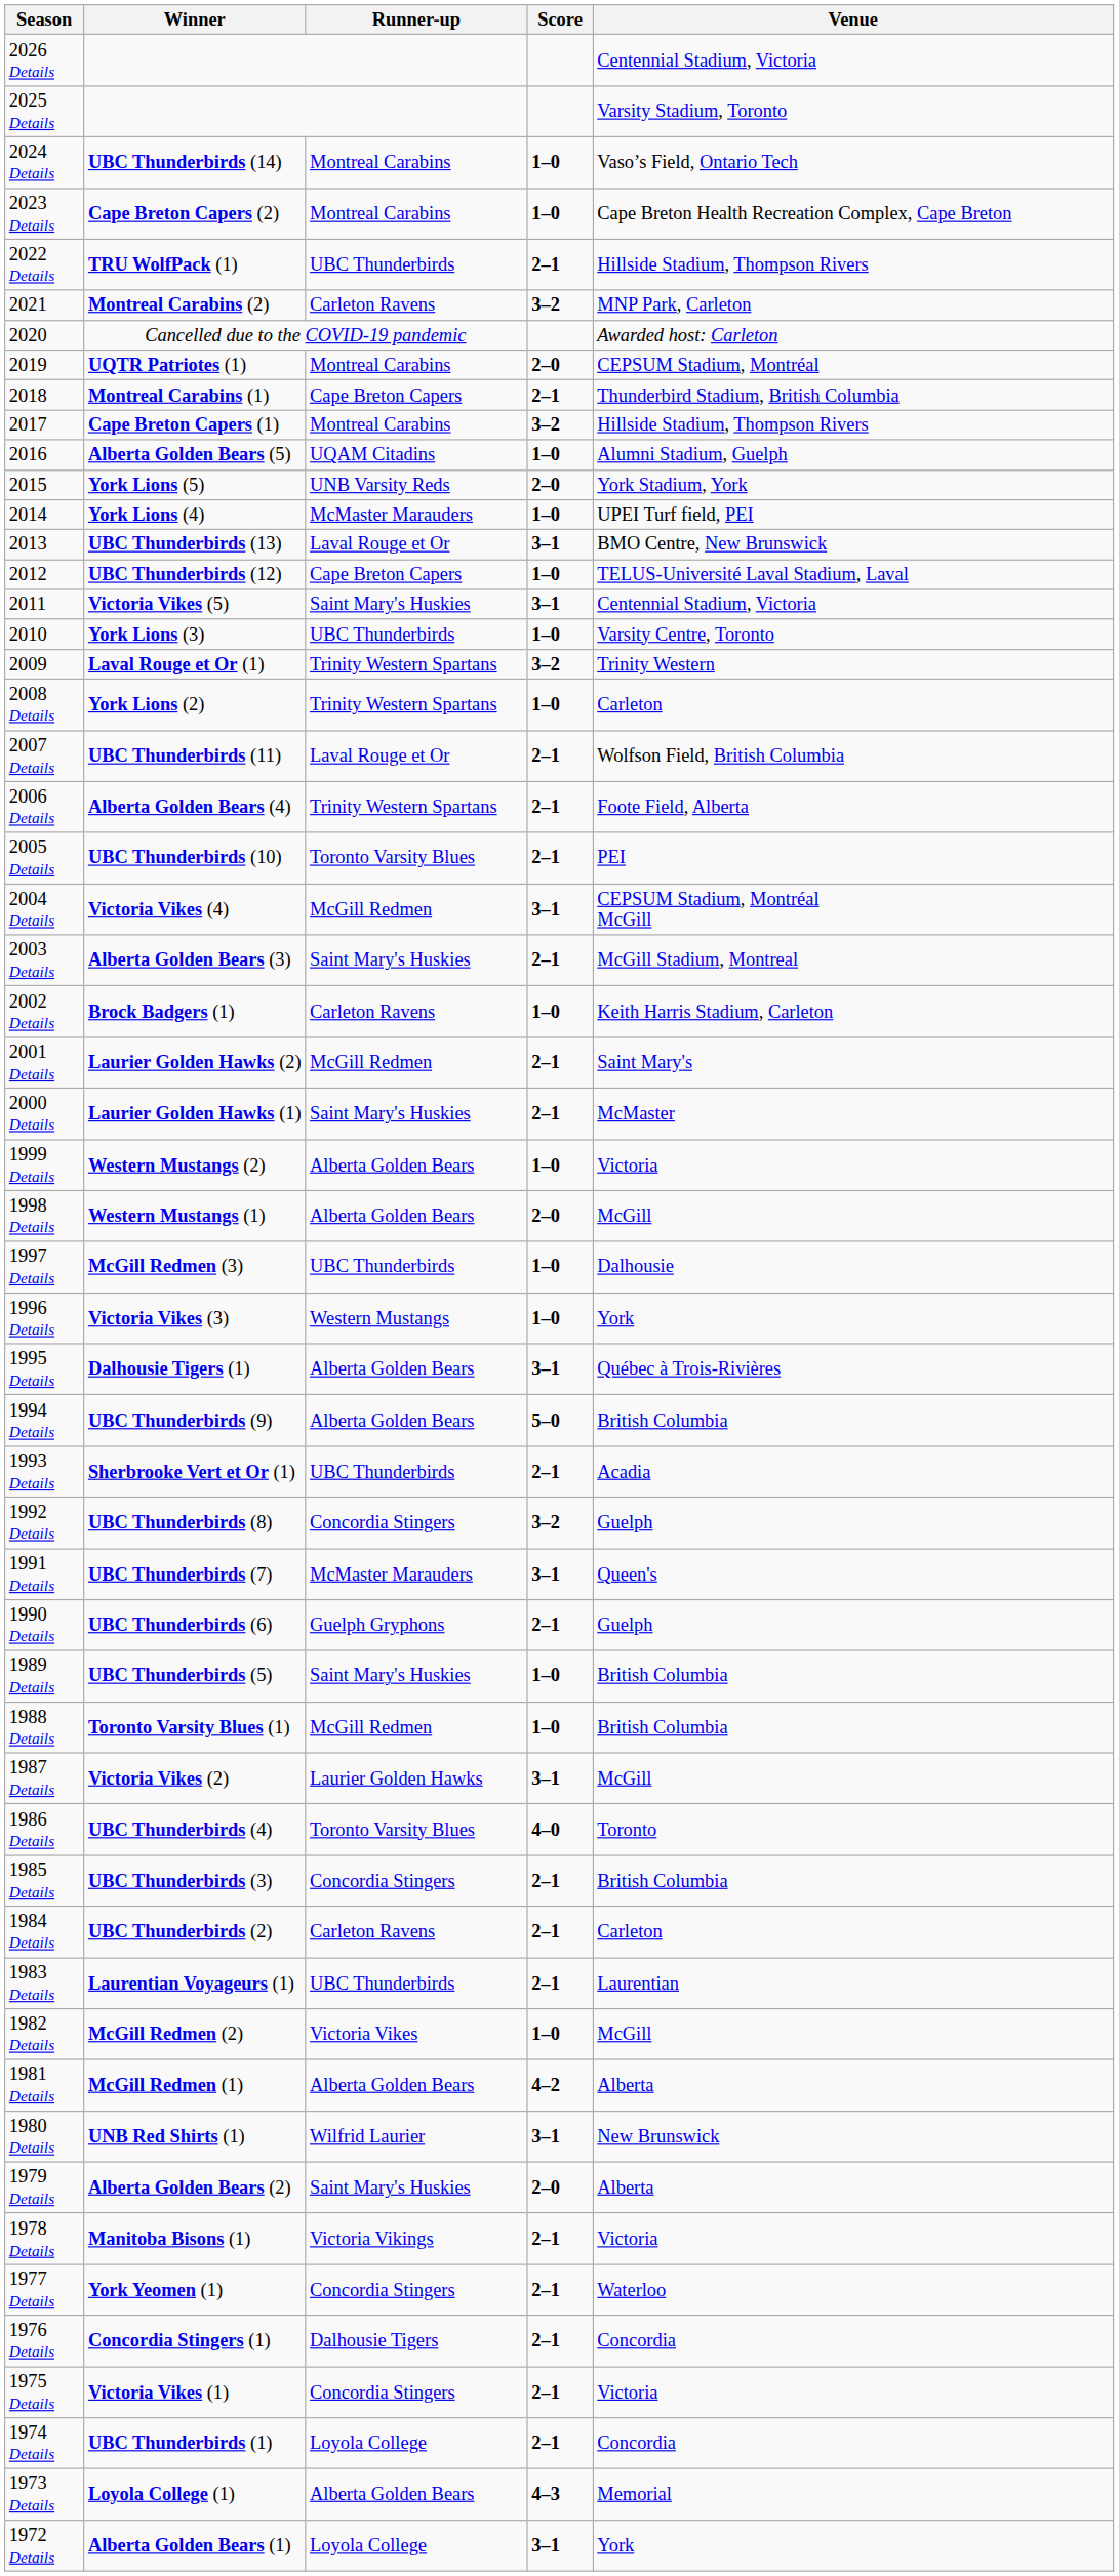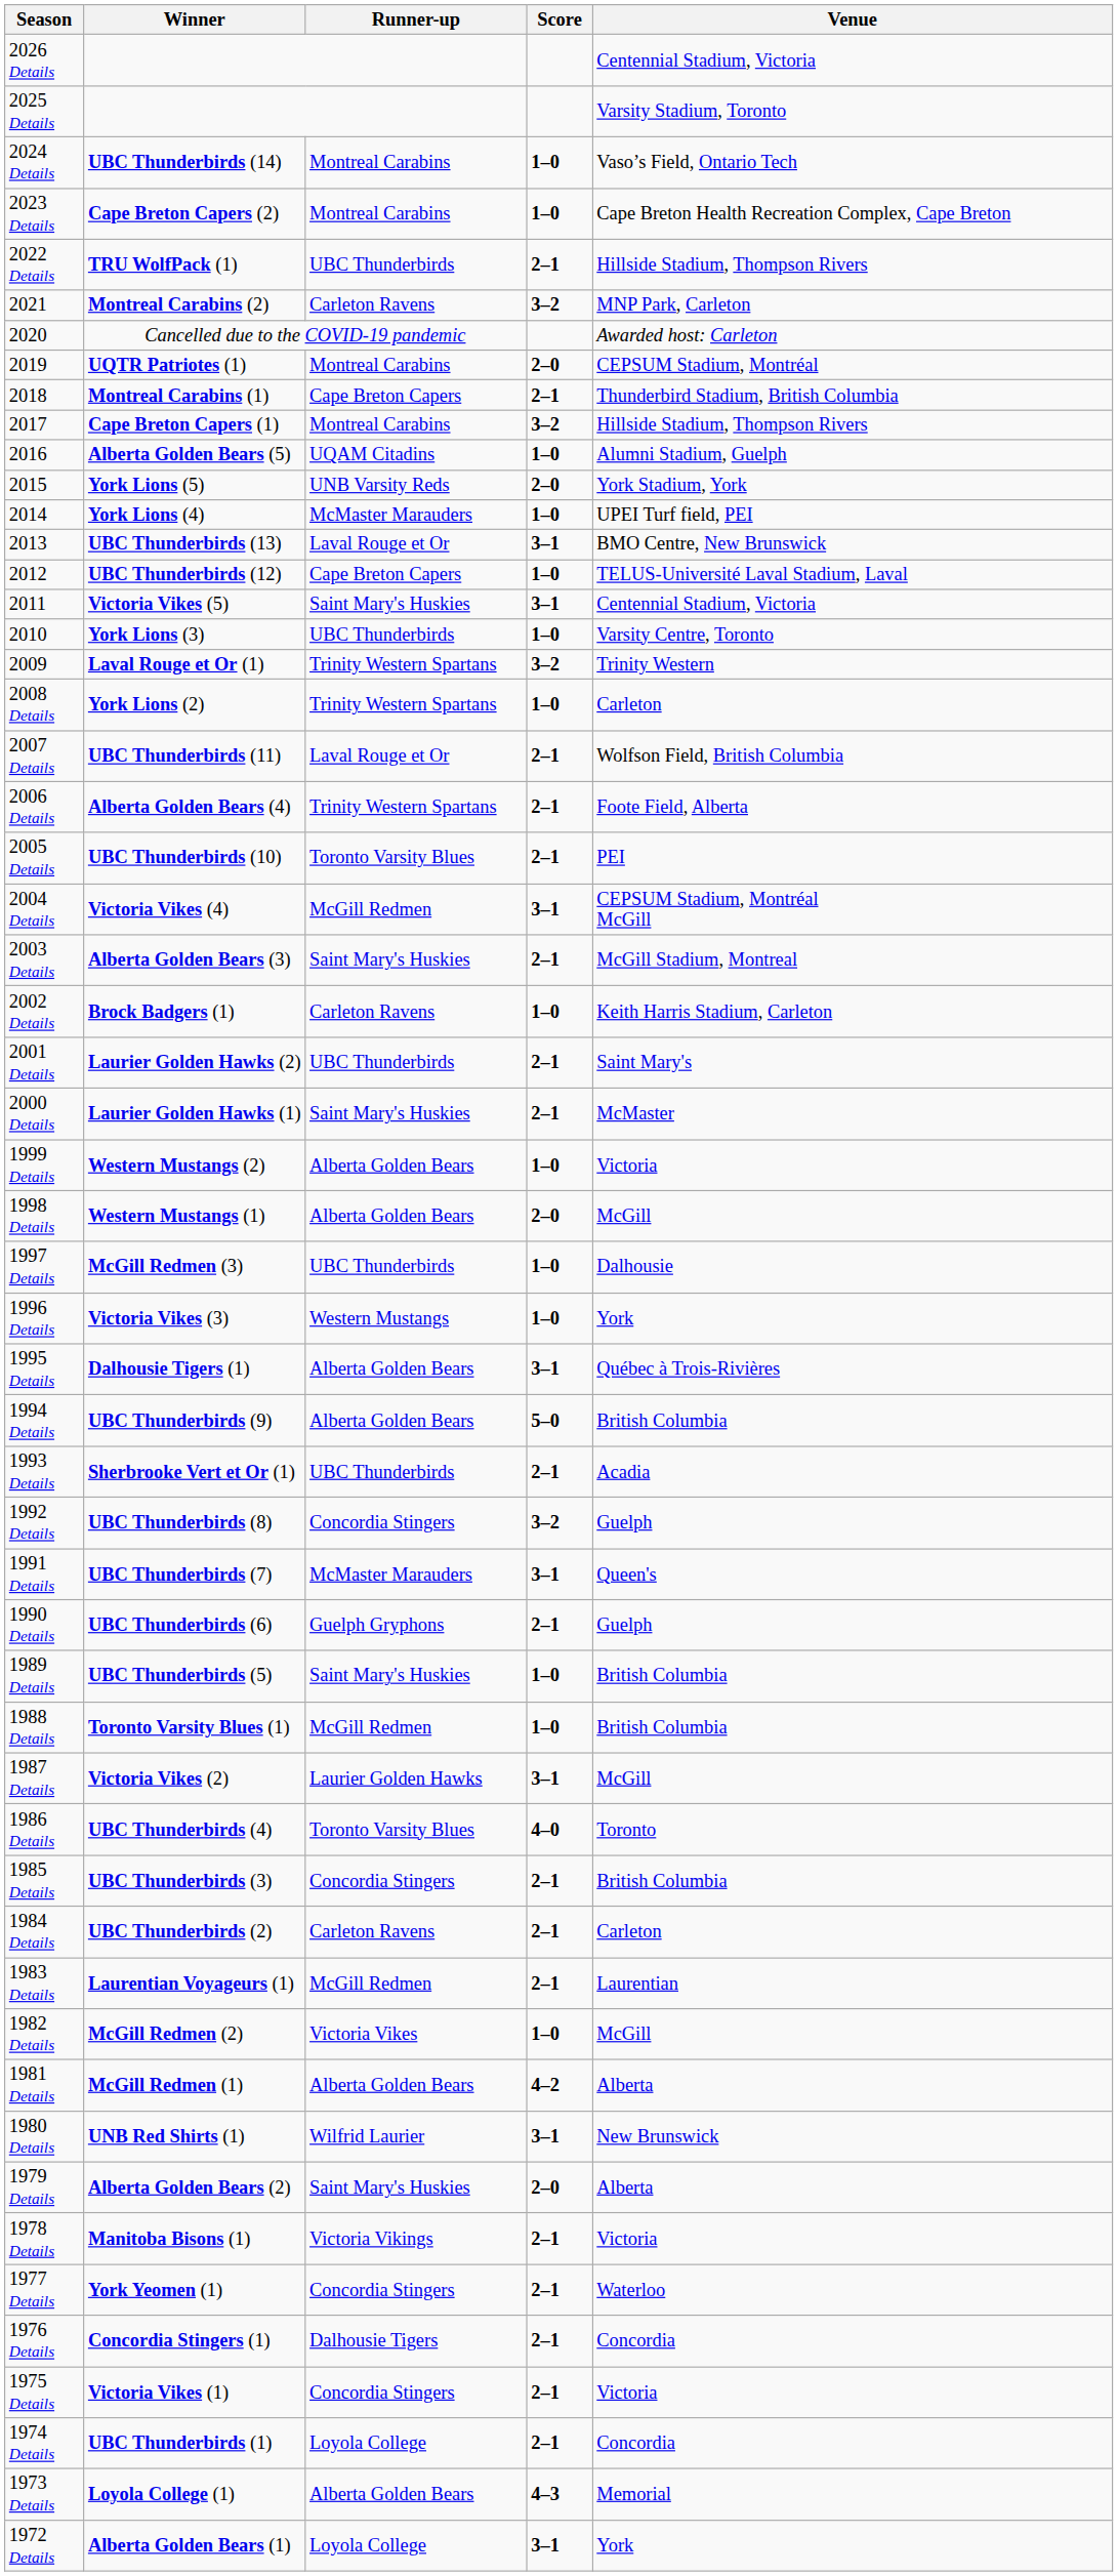2001 Details | Runner-up: McGill Redmen -> UBC Thunderbirds
1983 Details | Runner-up: UBC Thunderbirds -> McGill Redmen
